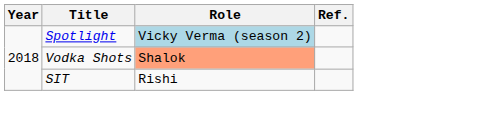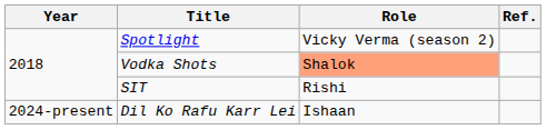Spotlight | Role: lightblue background -> no background
+ row: 2024-present | Dil Ko Rafu Karr Lei | Ishaan
